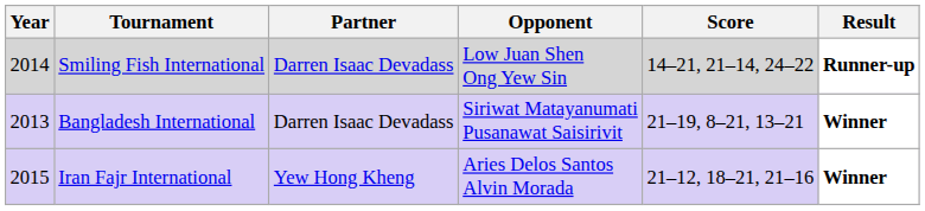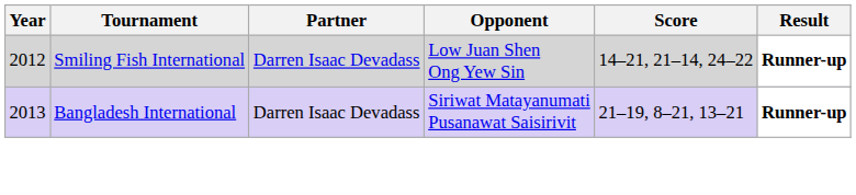Smiling Fish International | Year: 2014 -> 2012
Bangladesh International | Result: Winner -> Runner-up
- row: 2015 | Iran Fajr International | Yew Hong Kheng | Aries Delos Santos Alvin Morada | 21–12, 18–21, 21–16 | Winner
